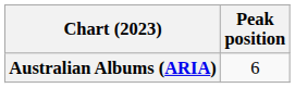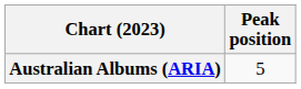Australian Albums (ARIA) | Peak position: 6 -> 5
